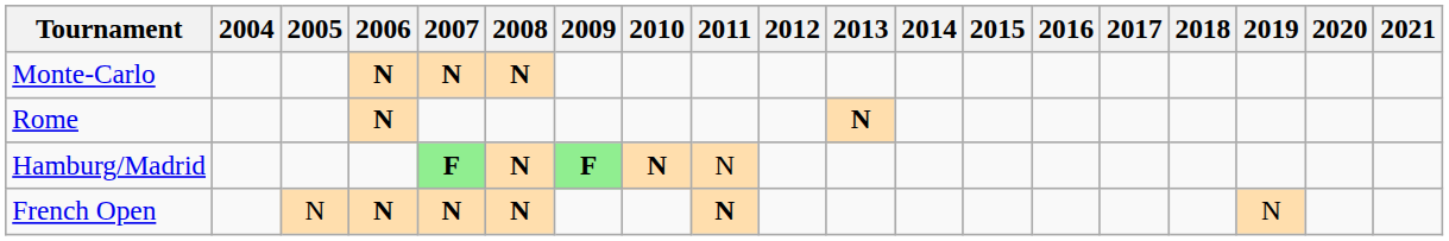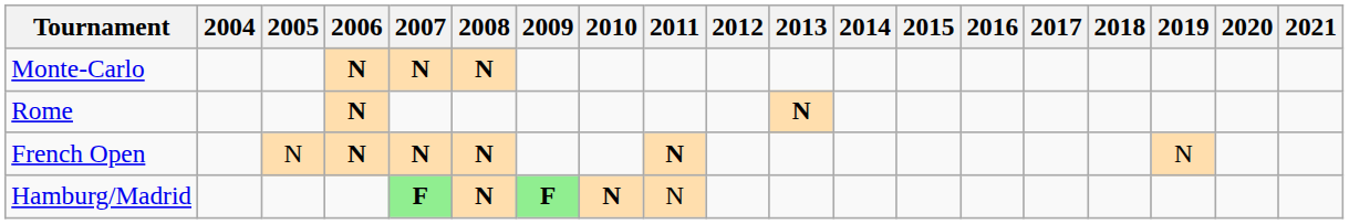rows swapped: Hamburg/Madrid <-> French Open
